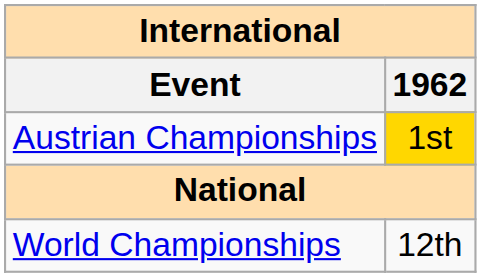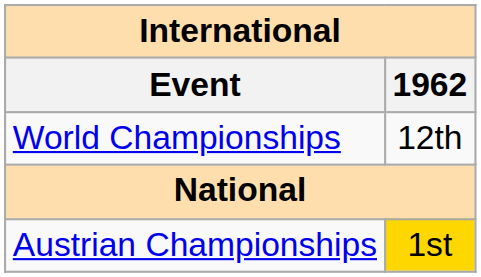rows swapped: World Championships <-> Austrian Championships
